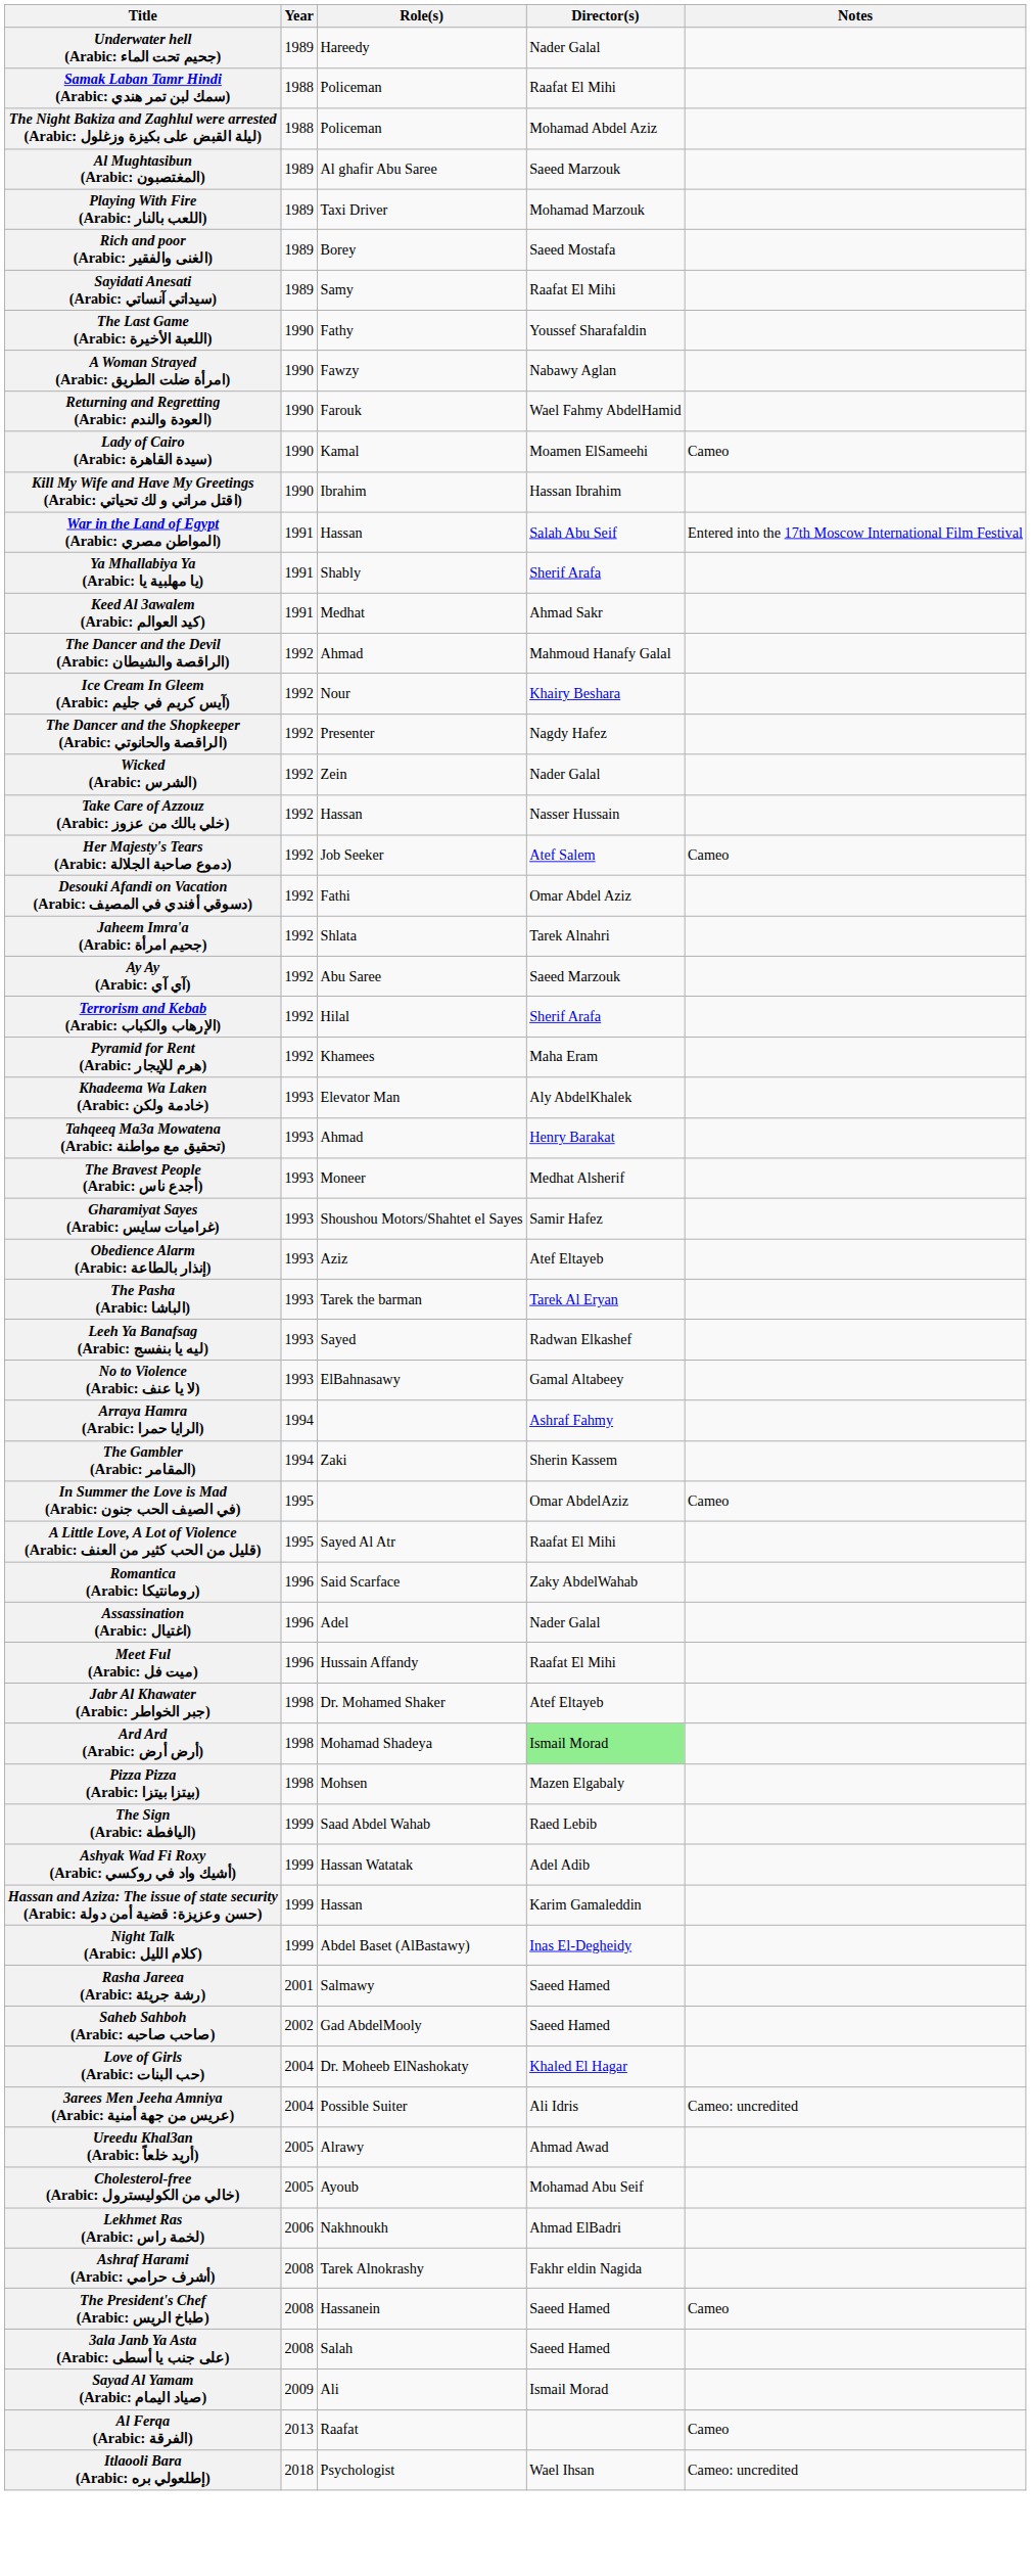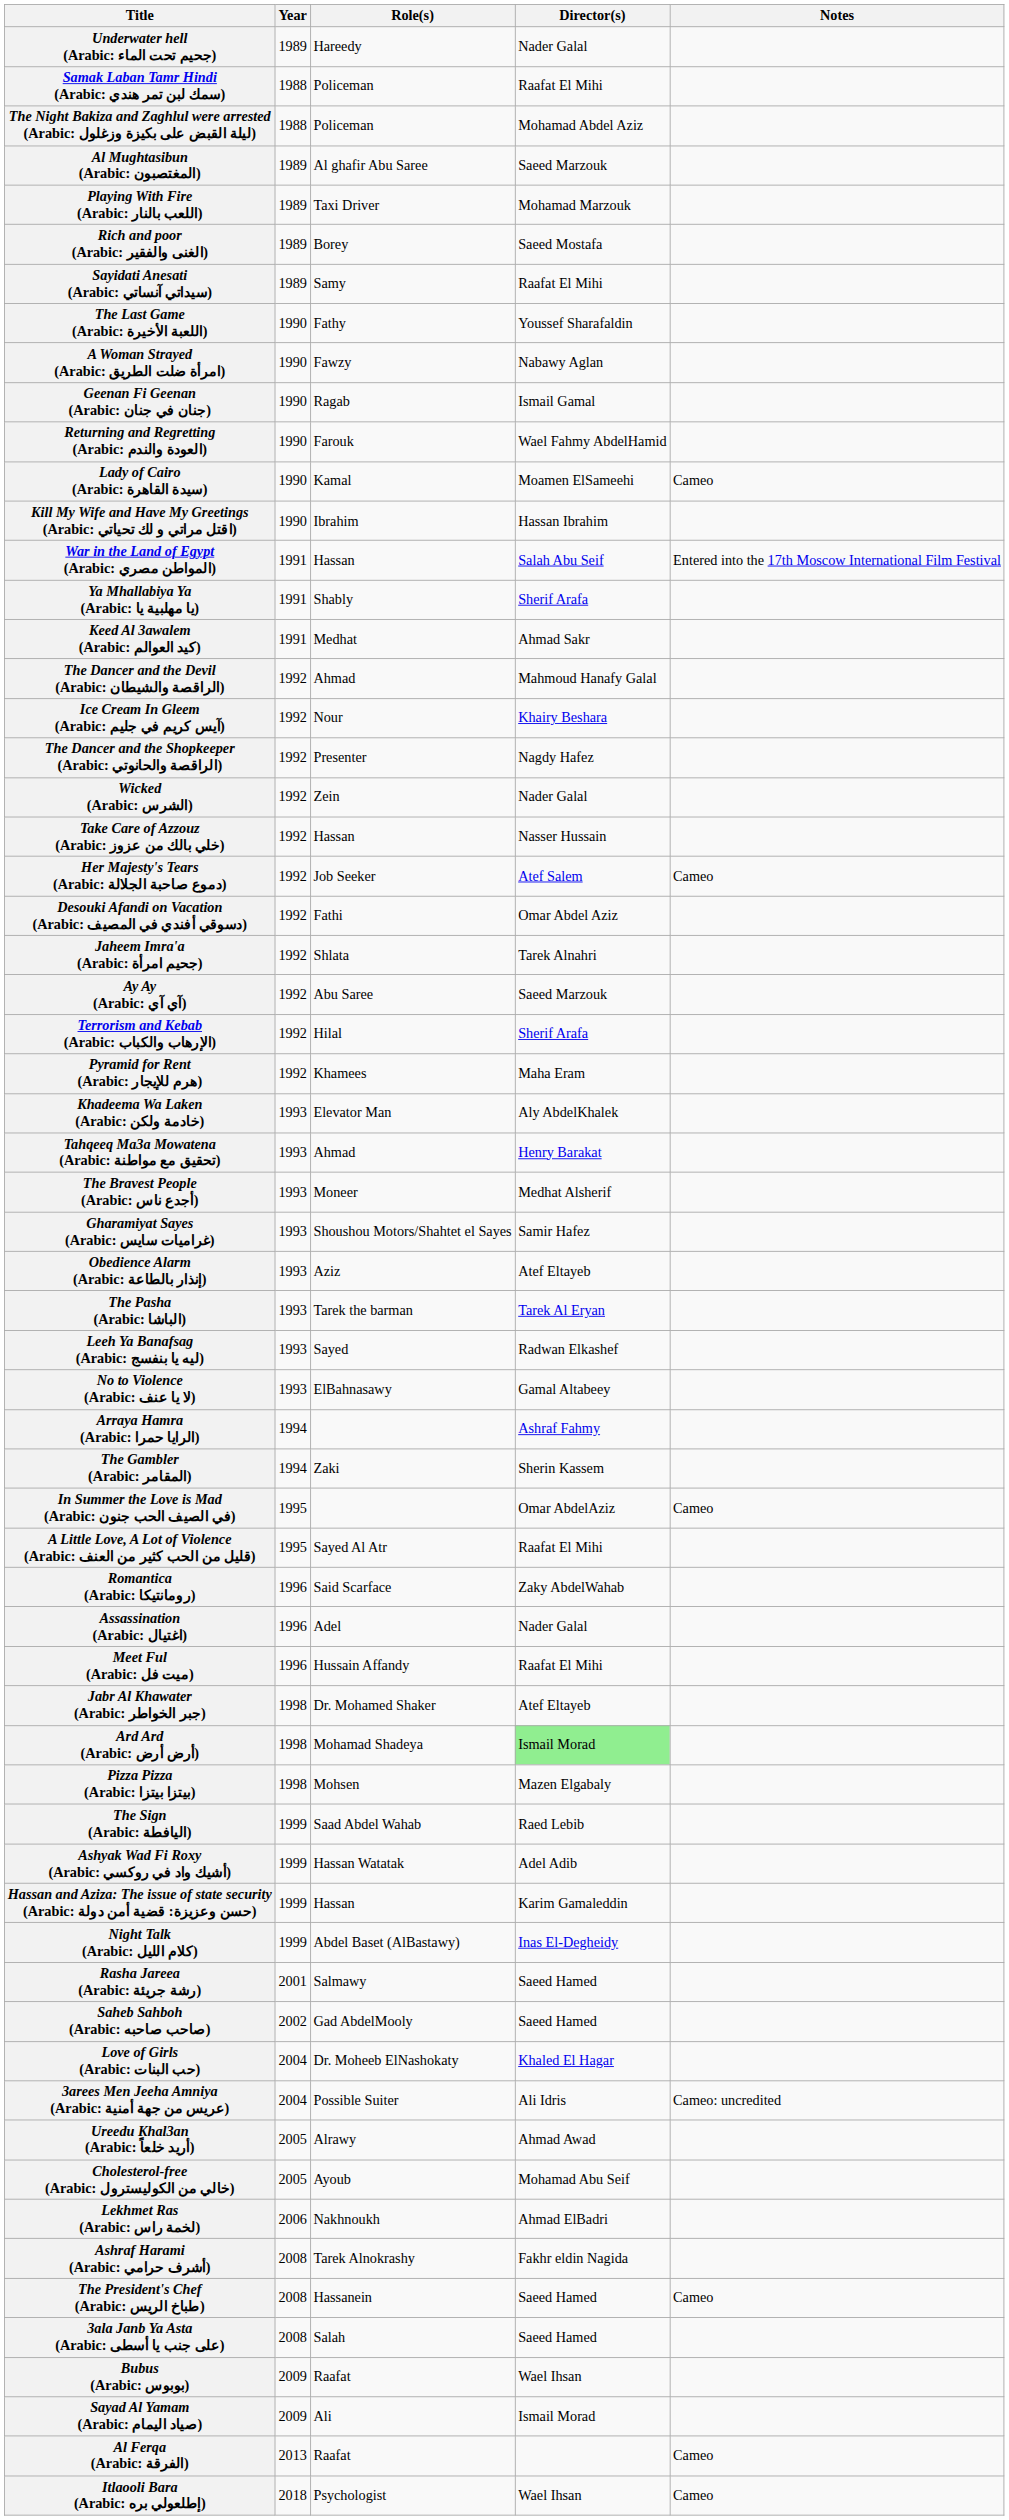+ row: Geenan Fi Geenan (Arabic: جنان في جنان) | 1990 | Ragab | Ismail Gamal
+ row: Bubus (Arabic: بوبوس) | 2009 | Raafat | Wael Ihsan
Itlaooli Bara (Arabic: إطلعولي بره) | Notes: Cameo: uncredited -> Cameo
